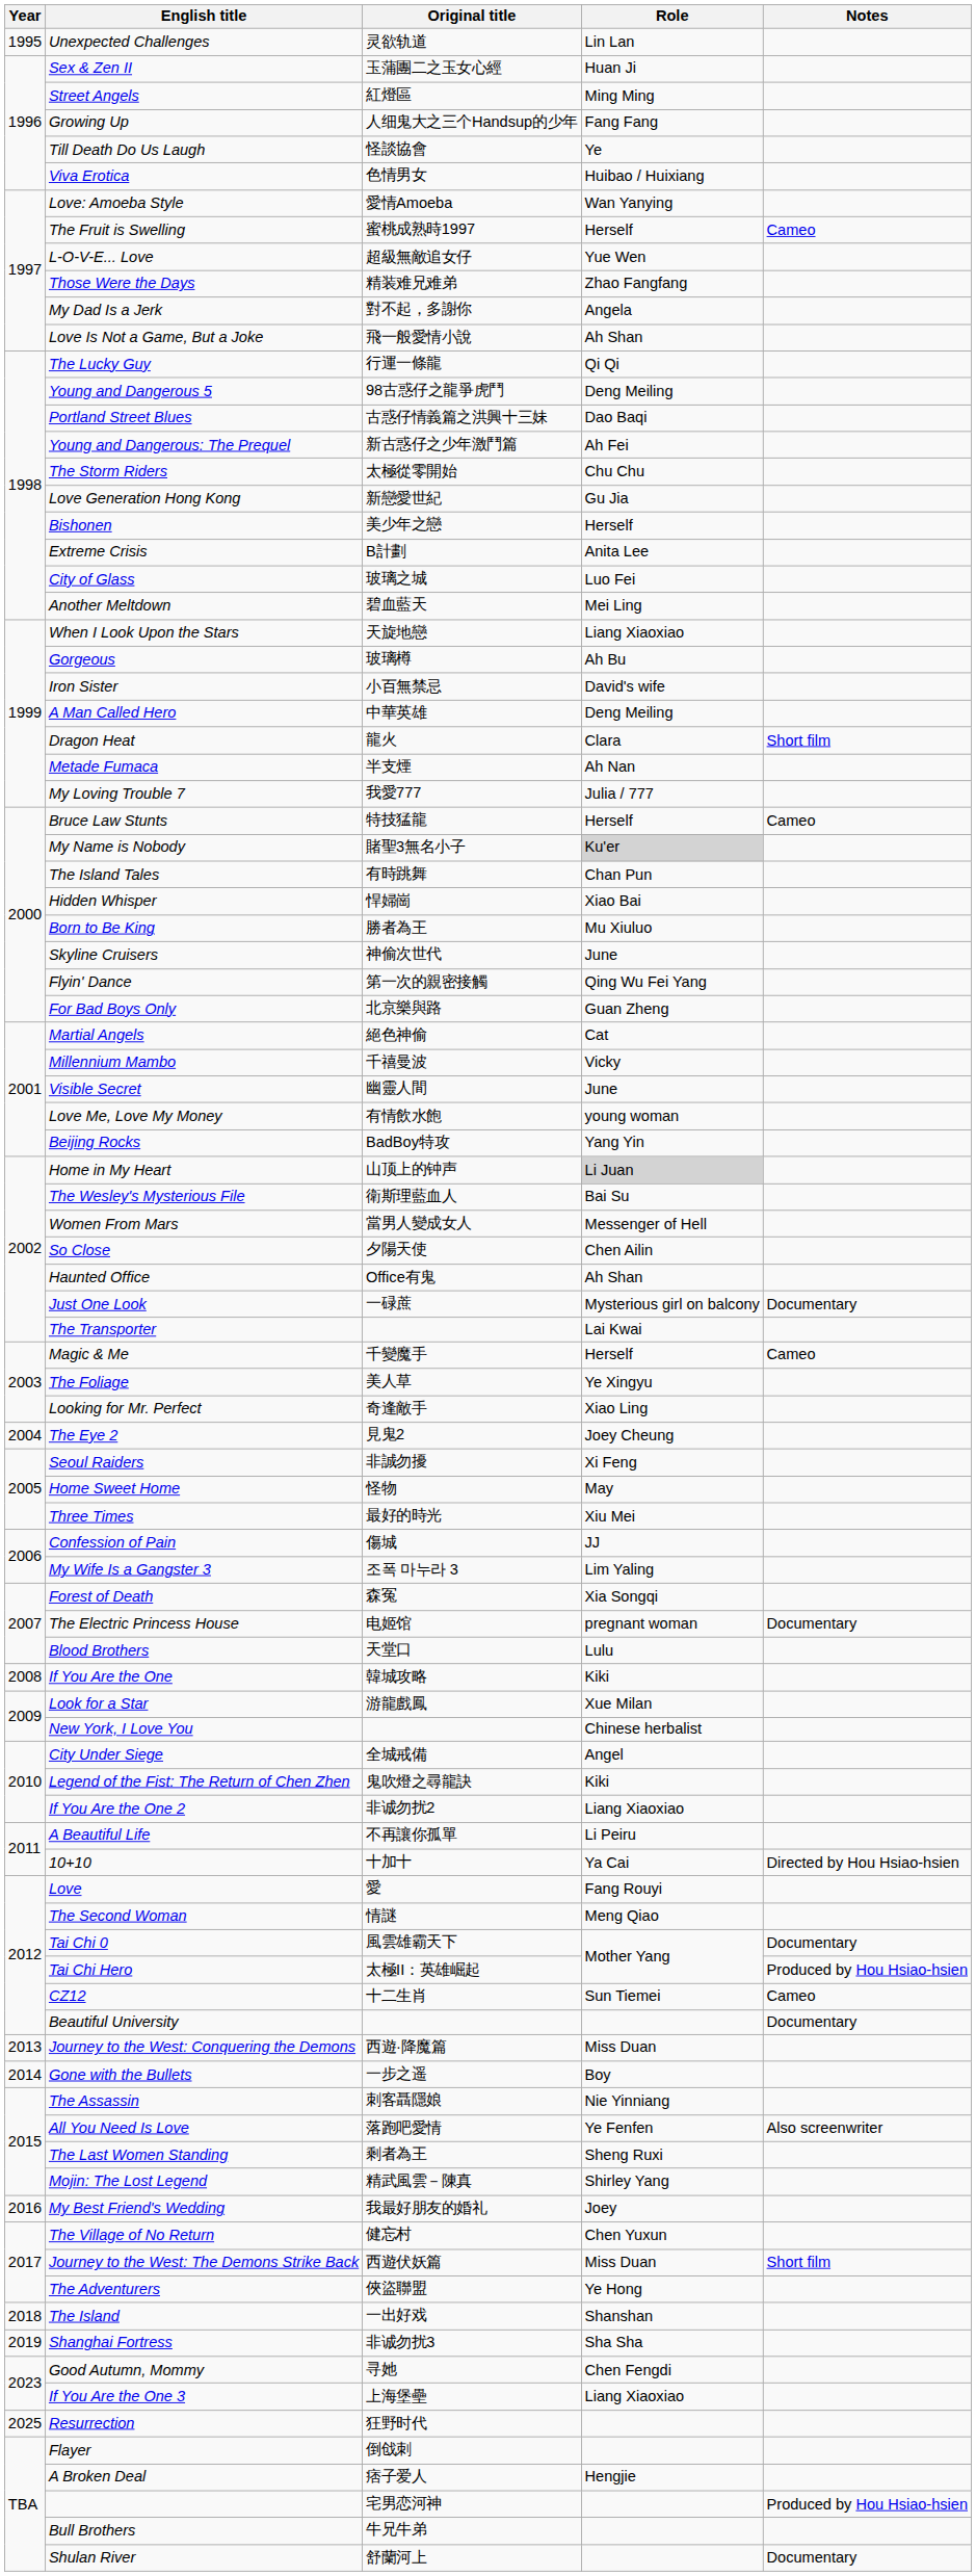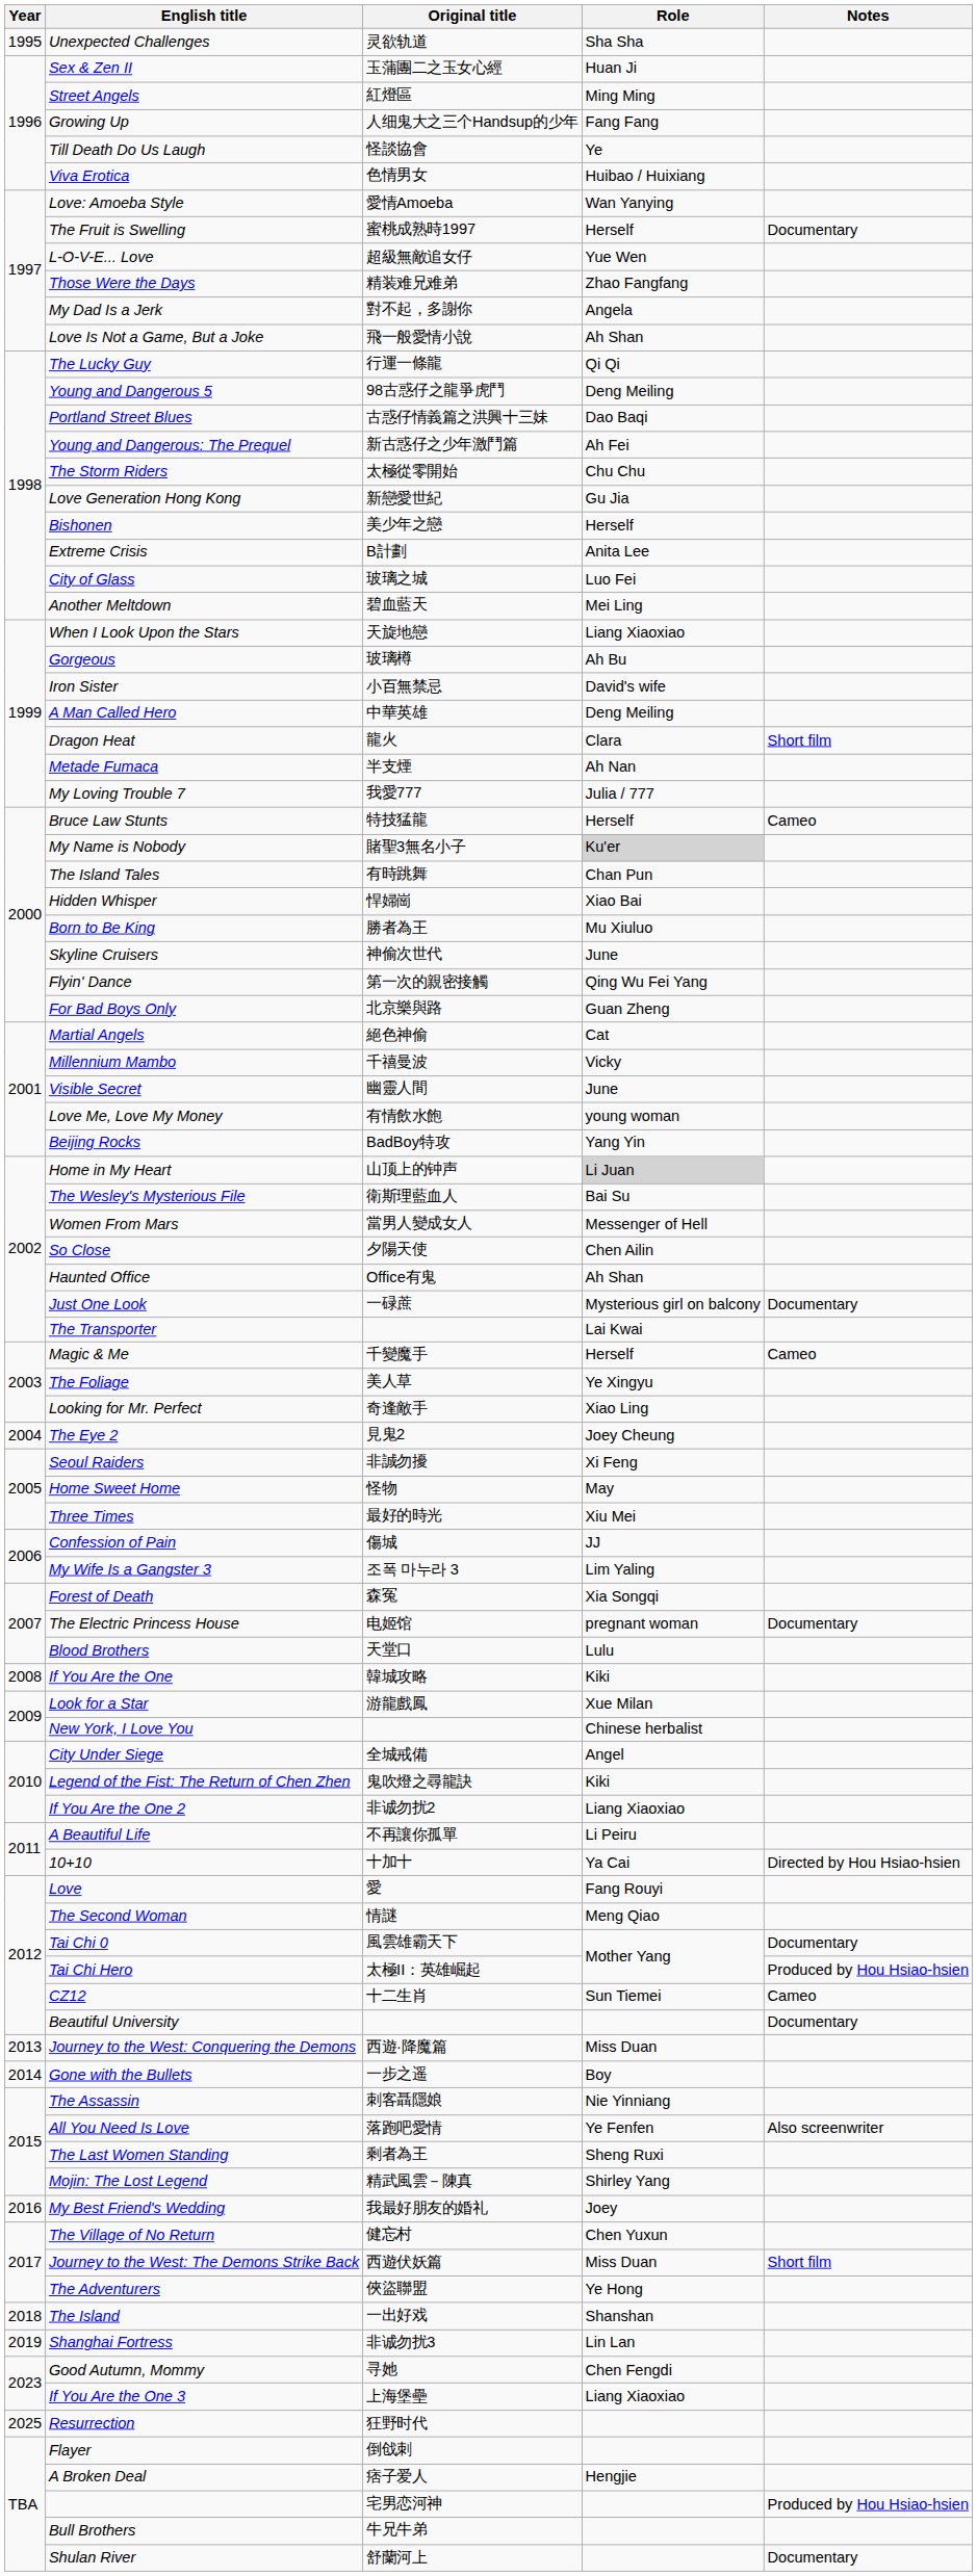Unexpected Challenges | Role: Lin Lan -> Sha Sha
The Fruit is Swelling | Notes: Cameo -> Documentary
Shanghai Fortress | Role: Sha Sha -> Lin Lan
